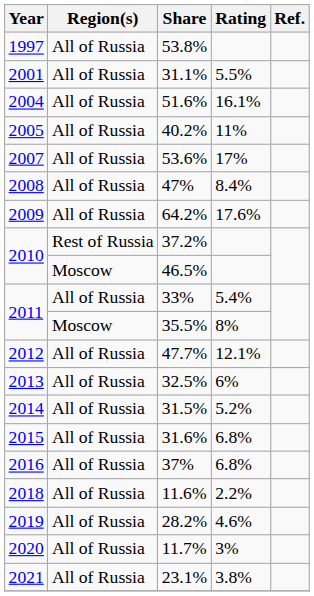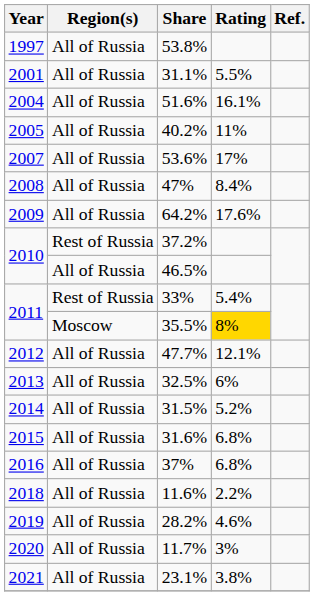46.5% | Region(s): Moscow -> All of Russia
33% | Region(s): All of Russia -> Rest of Russia
35.5% | Rating: no background -> gold background
